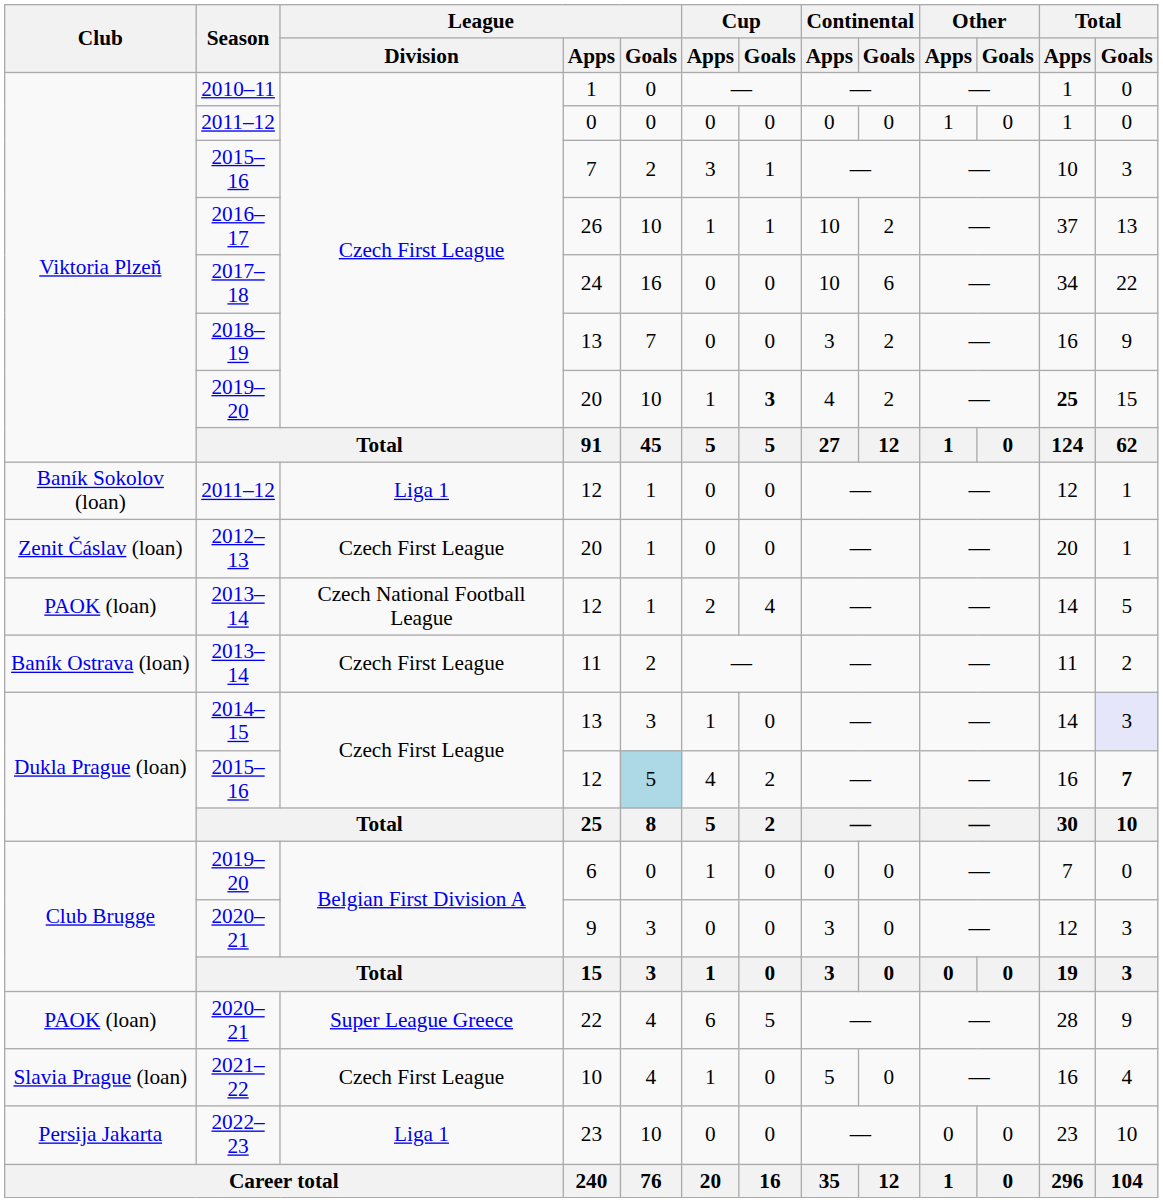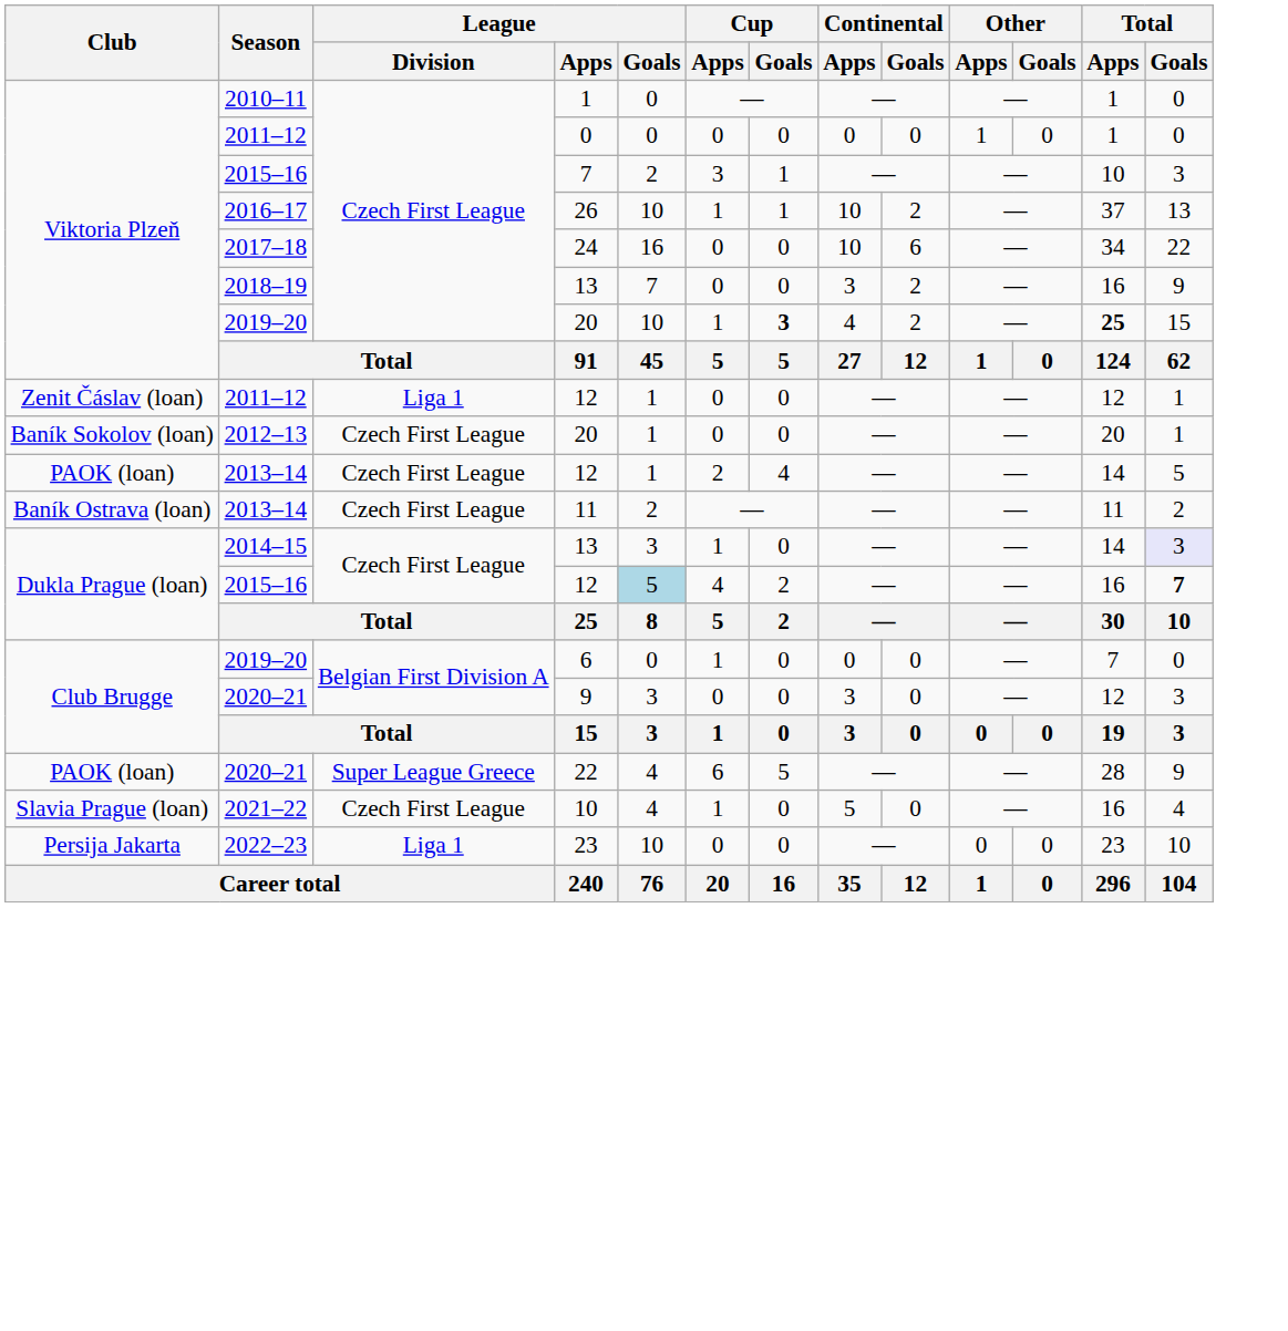2011–12 / 12 | Club: Baník Sokolov (loan) -> Zenit Čáslav (loan)
2012–13 / 20 | Club: Zenit Čáslav (loan) -> Baník Sokolov (loan)
2013–14 / 12 | League / Division: Czech National Football League -> Czech First League
